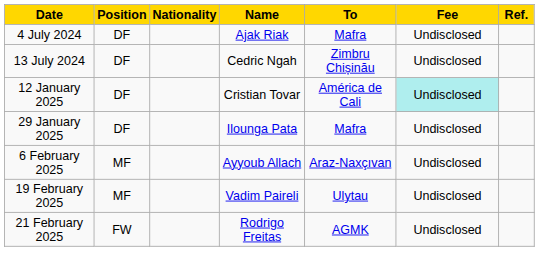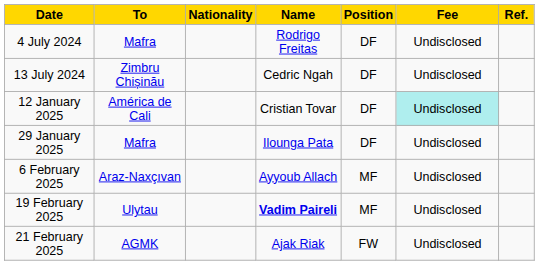columns swapped: Position <-> To
4 July 2024 | Name: Ajak Riak -> Rodrigo Freitas
19 February 2025 | Name: normal -> bold
21 February 2025 | Name: Rodrigo Freitas -> Ajak Riak
